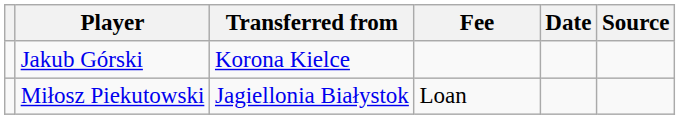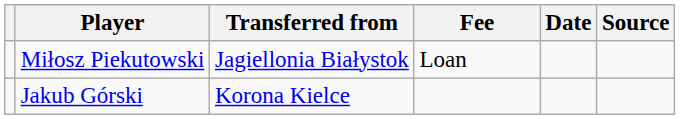rows swapped: Jakub Górski <-> Miłosz Piekutowski
